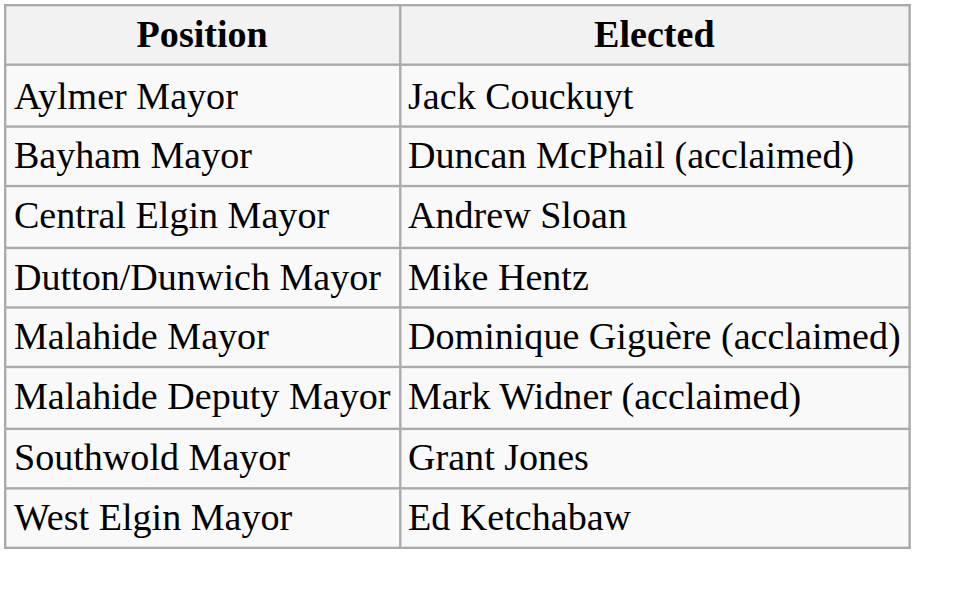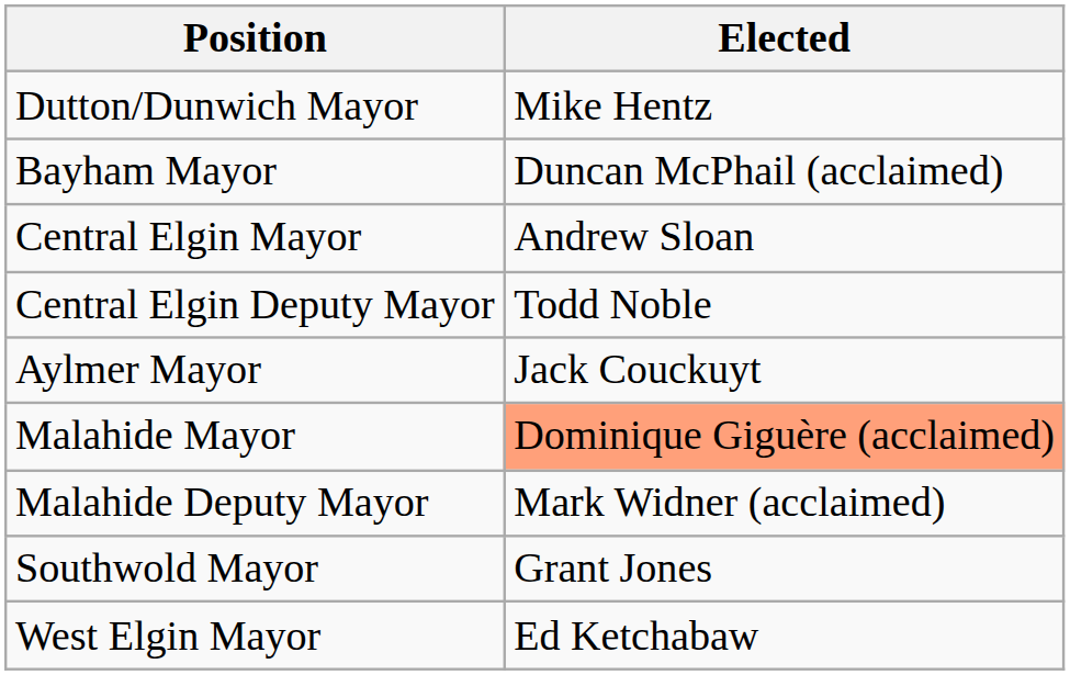rows swapped: Aylmer Mayor <-> Dutton/Dunwich Mayor
+ row: Central Elgin Deputy Mayor | Todd Noble
Malahide Mayor | Elected: no background -> lightsalmon background
